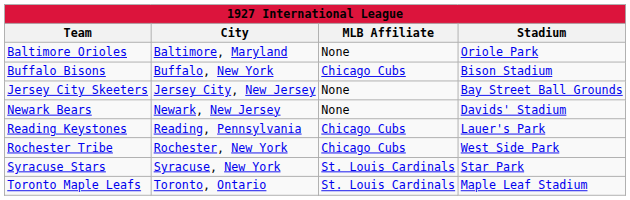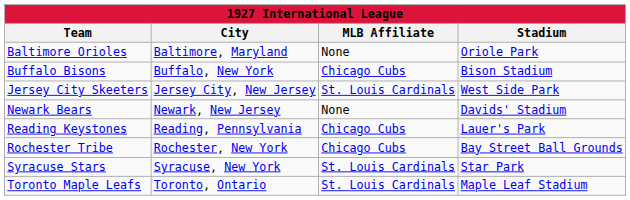Jersey City Skeeters | MLB Affiliate: None -> St. Louis Cardinals
Jersey City Skeeters | Stadium: Bay Street Ball Grounds -> West Side Park
Rochester Tribe | Stadium: West Side Park -> Bay Street Ball Grounds
